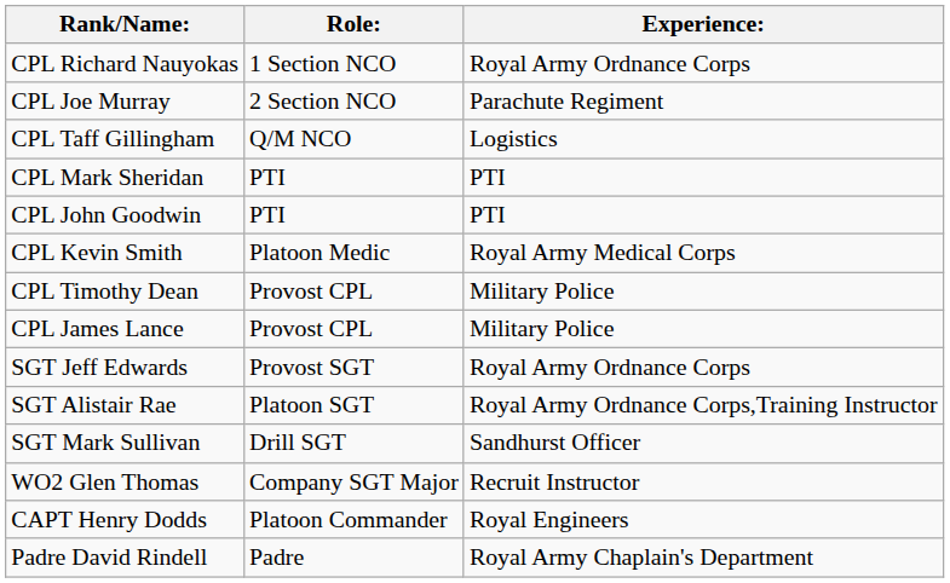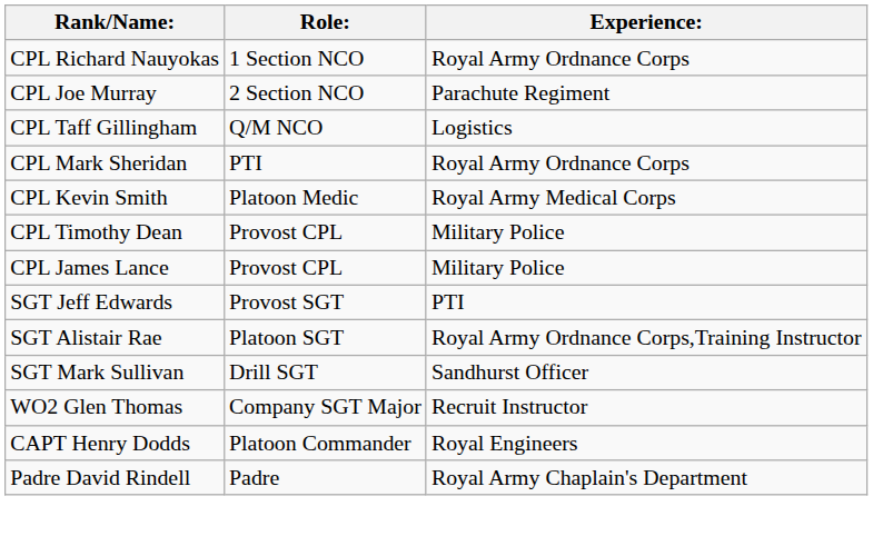CPL Mark Sheridan | Experience:: PTI -> Royal Army Ordnance Corps
- row: CPL John Goodwin | PTI | PTI
SGT Jeff Edwards | Experience:: Royal Army Ordnance Corps -> PTI
